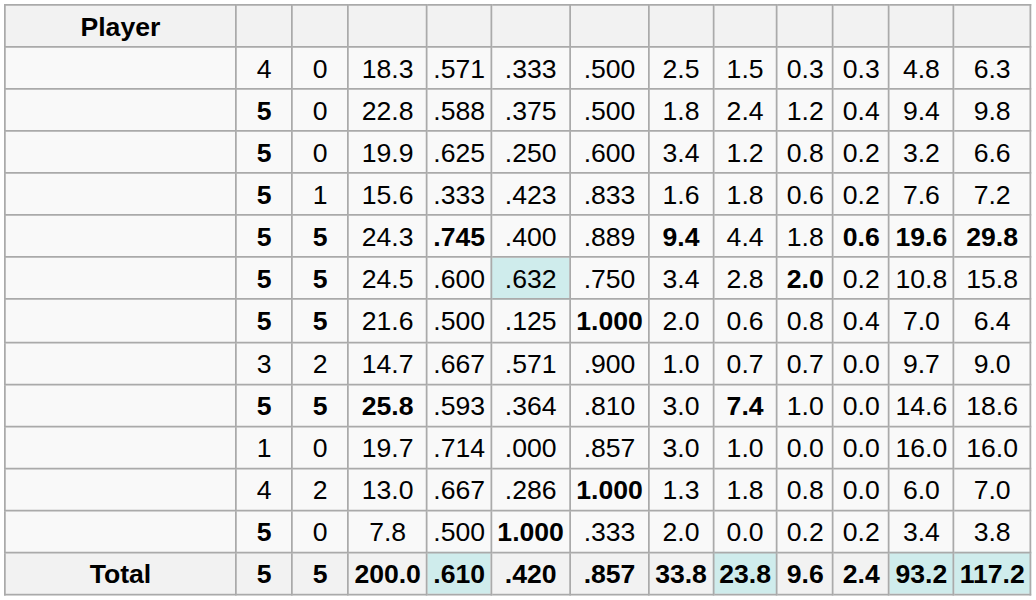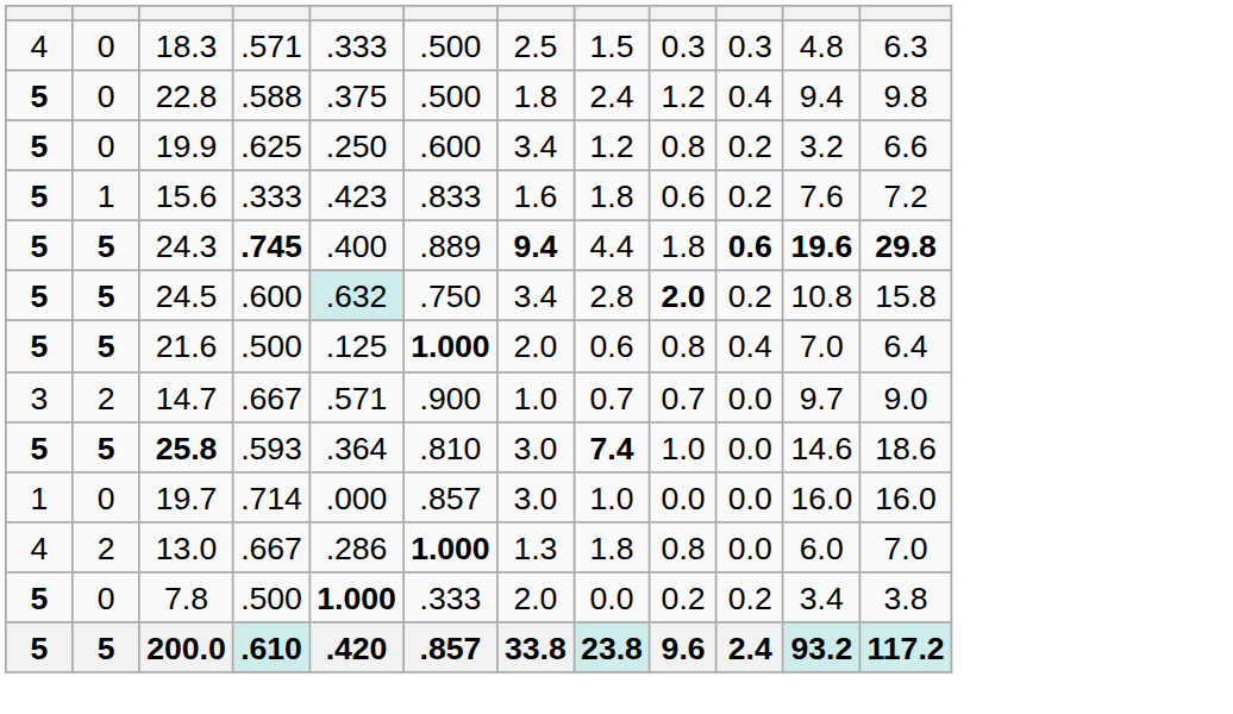- column: Player | Total
